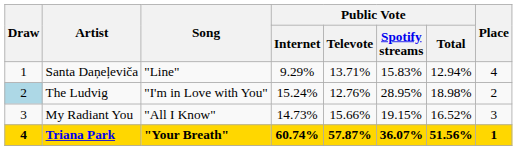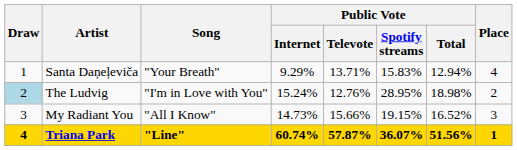Santa Daņeļeviča | Song: "Line" -> "Your Breath"
Triana Park | Song: "Your Breath" -> "Line"
